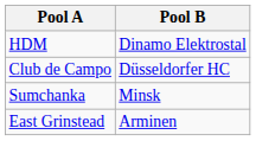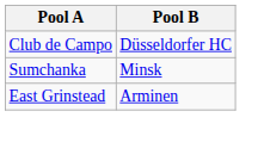- row: HDM | Dinamo Elektrostal
